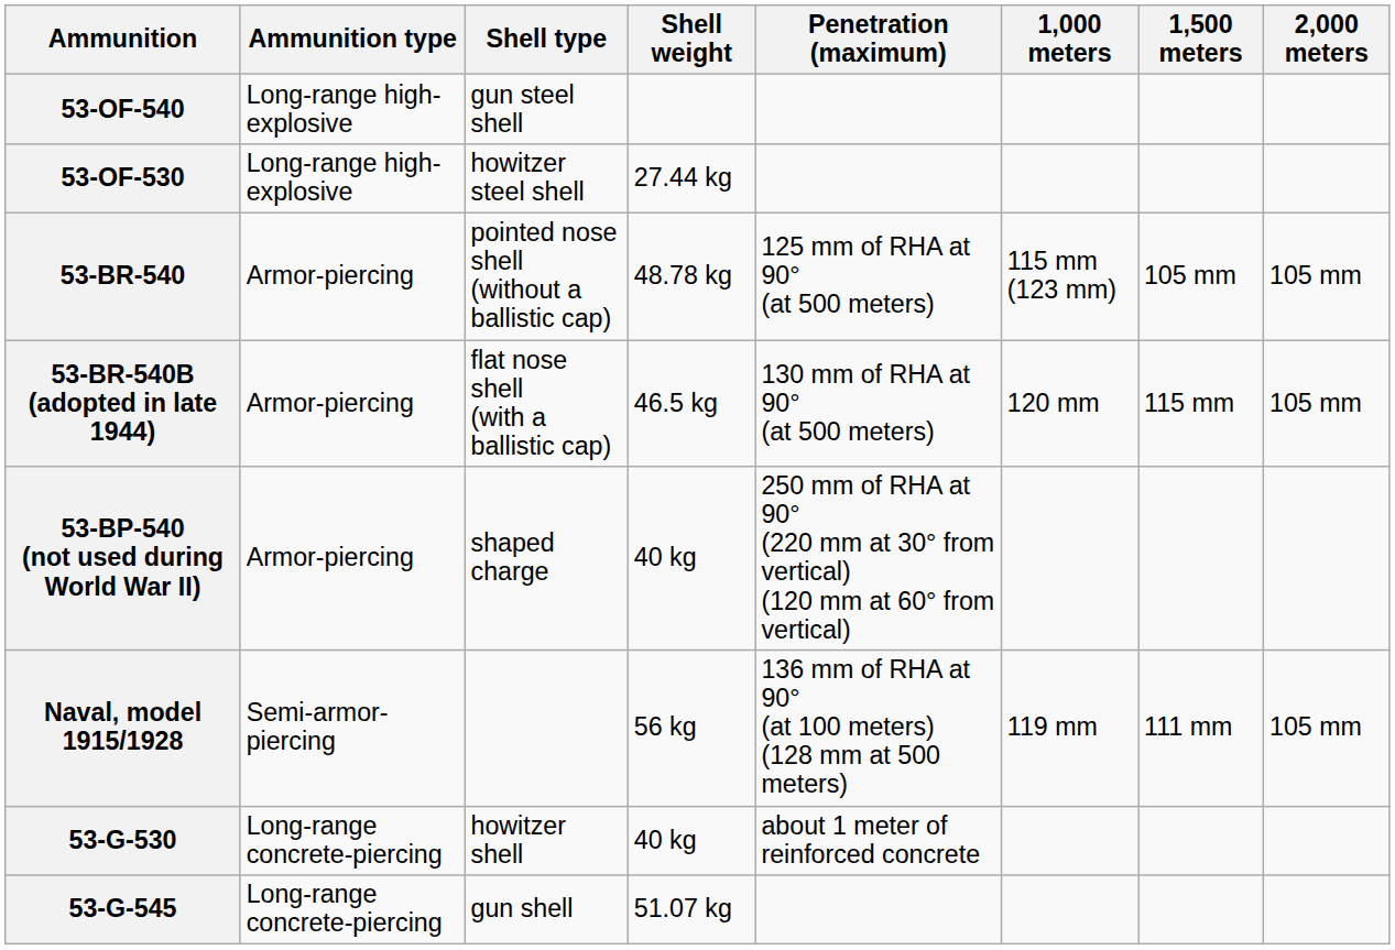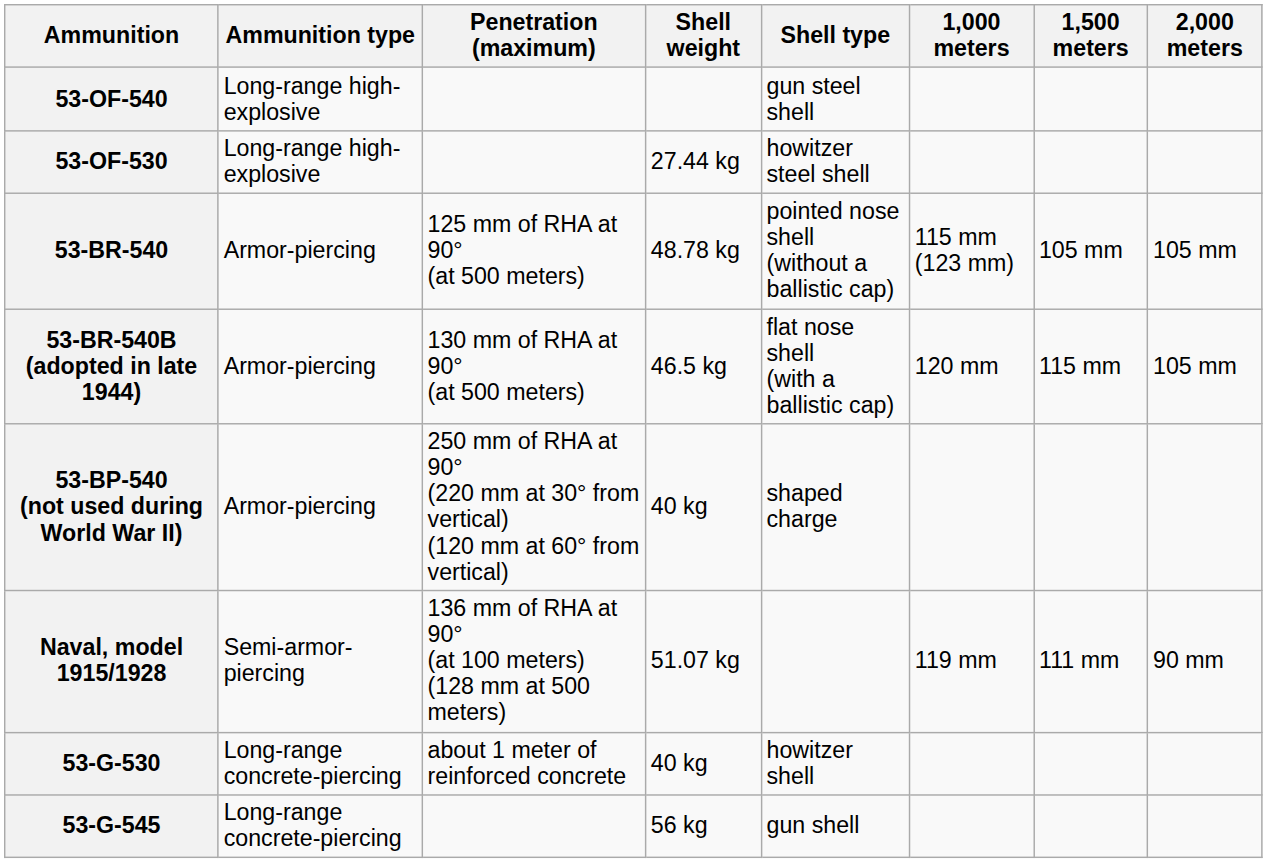columns swapped: Shell type <-> Penetration (maximum)
Naval, model 1915/1928 | Shell weight: 56 kg -> 51.07 kg
Naval, model 1915/1928 | 2,000 meters: 105 mm -> 90 mm
53-G-545 | Shell weight: 51.07 kg -> 56 kg
